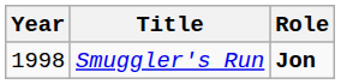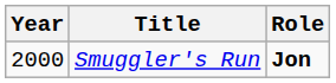Smuggler's Run | Year: 1998 -> 2000
